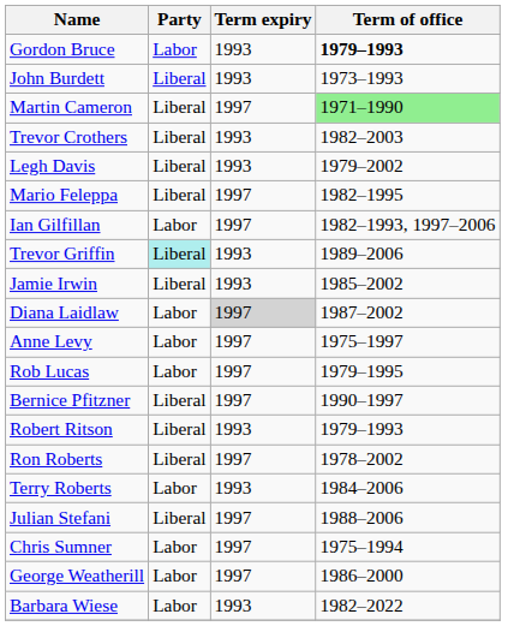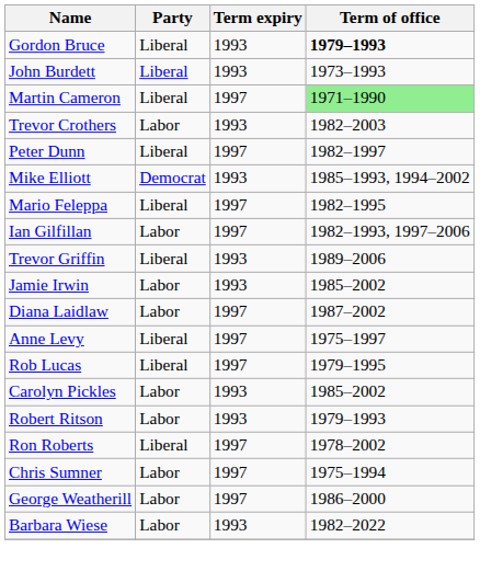Gordon Bruce | Party: Labor -> Liberal
Trevor Crothers | Party: Liberal -> Labor
- row: Legh Davis | Liberal | 1993 | 1979–2002
+ row: Peter Dunn | Liberal | 1997 | 1982–1997
+ row: Mike Elliott | Democrat | 1993 | 1985–1993, 1994–2002
Trevor Griffin | Party: paleturquoise background -> no background
Jamie Irwin | Party: Liberal -> Labor
Diana Laidlaw | Term expiry: lightgrey background -> no background
Anne Levy | Party: Labor -> Liberal
Rob Lucas | Party: Labor -> Liberal
- row: Bernice Pfitzner | Liberal | 1997 | 1990–1997
+ row: Carolyn Pickles | Labor | 1993 | 1985–2002
Robert Ritson | Party: Liberal -> Labor
- row: Terry Roberts | Labor | 1993 | 1984–2006
- row: Julian Stefani | Liberal | 1997 | 1988–2006
